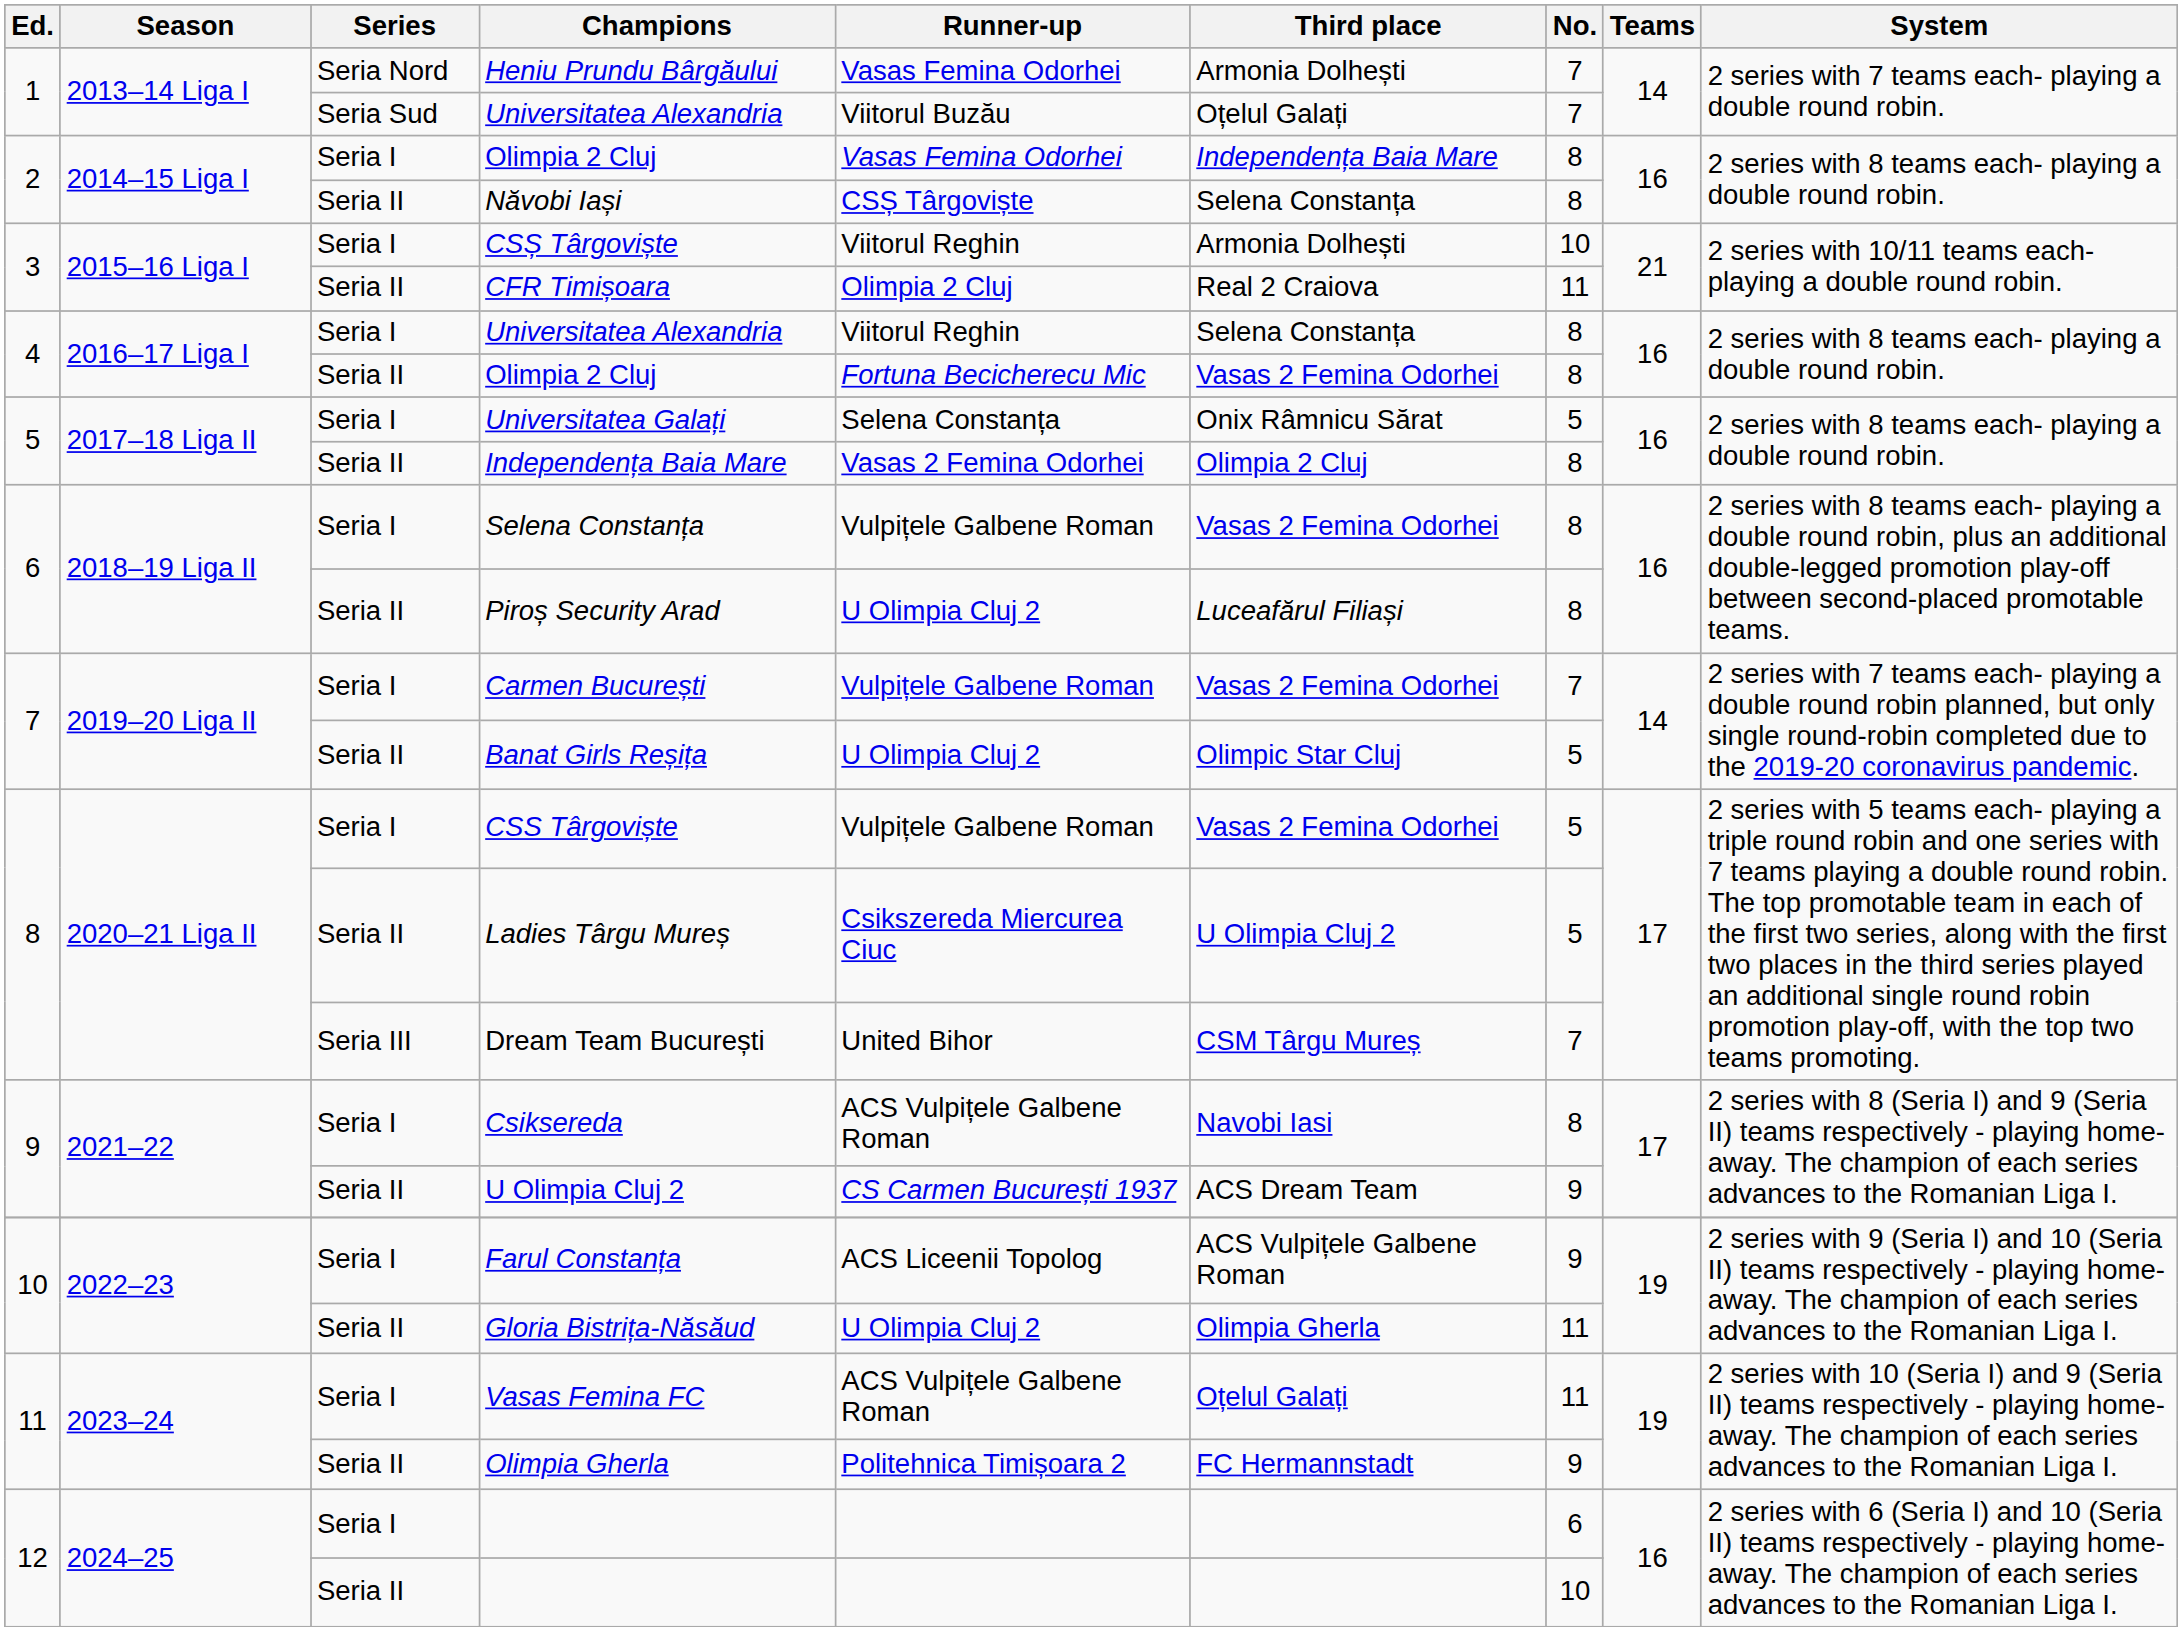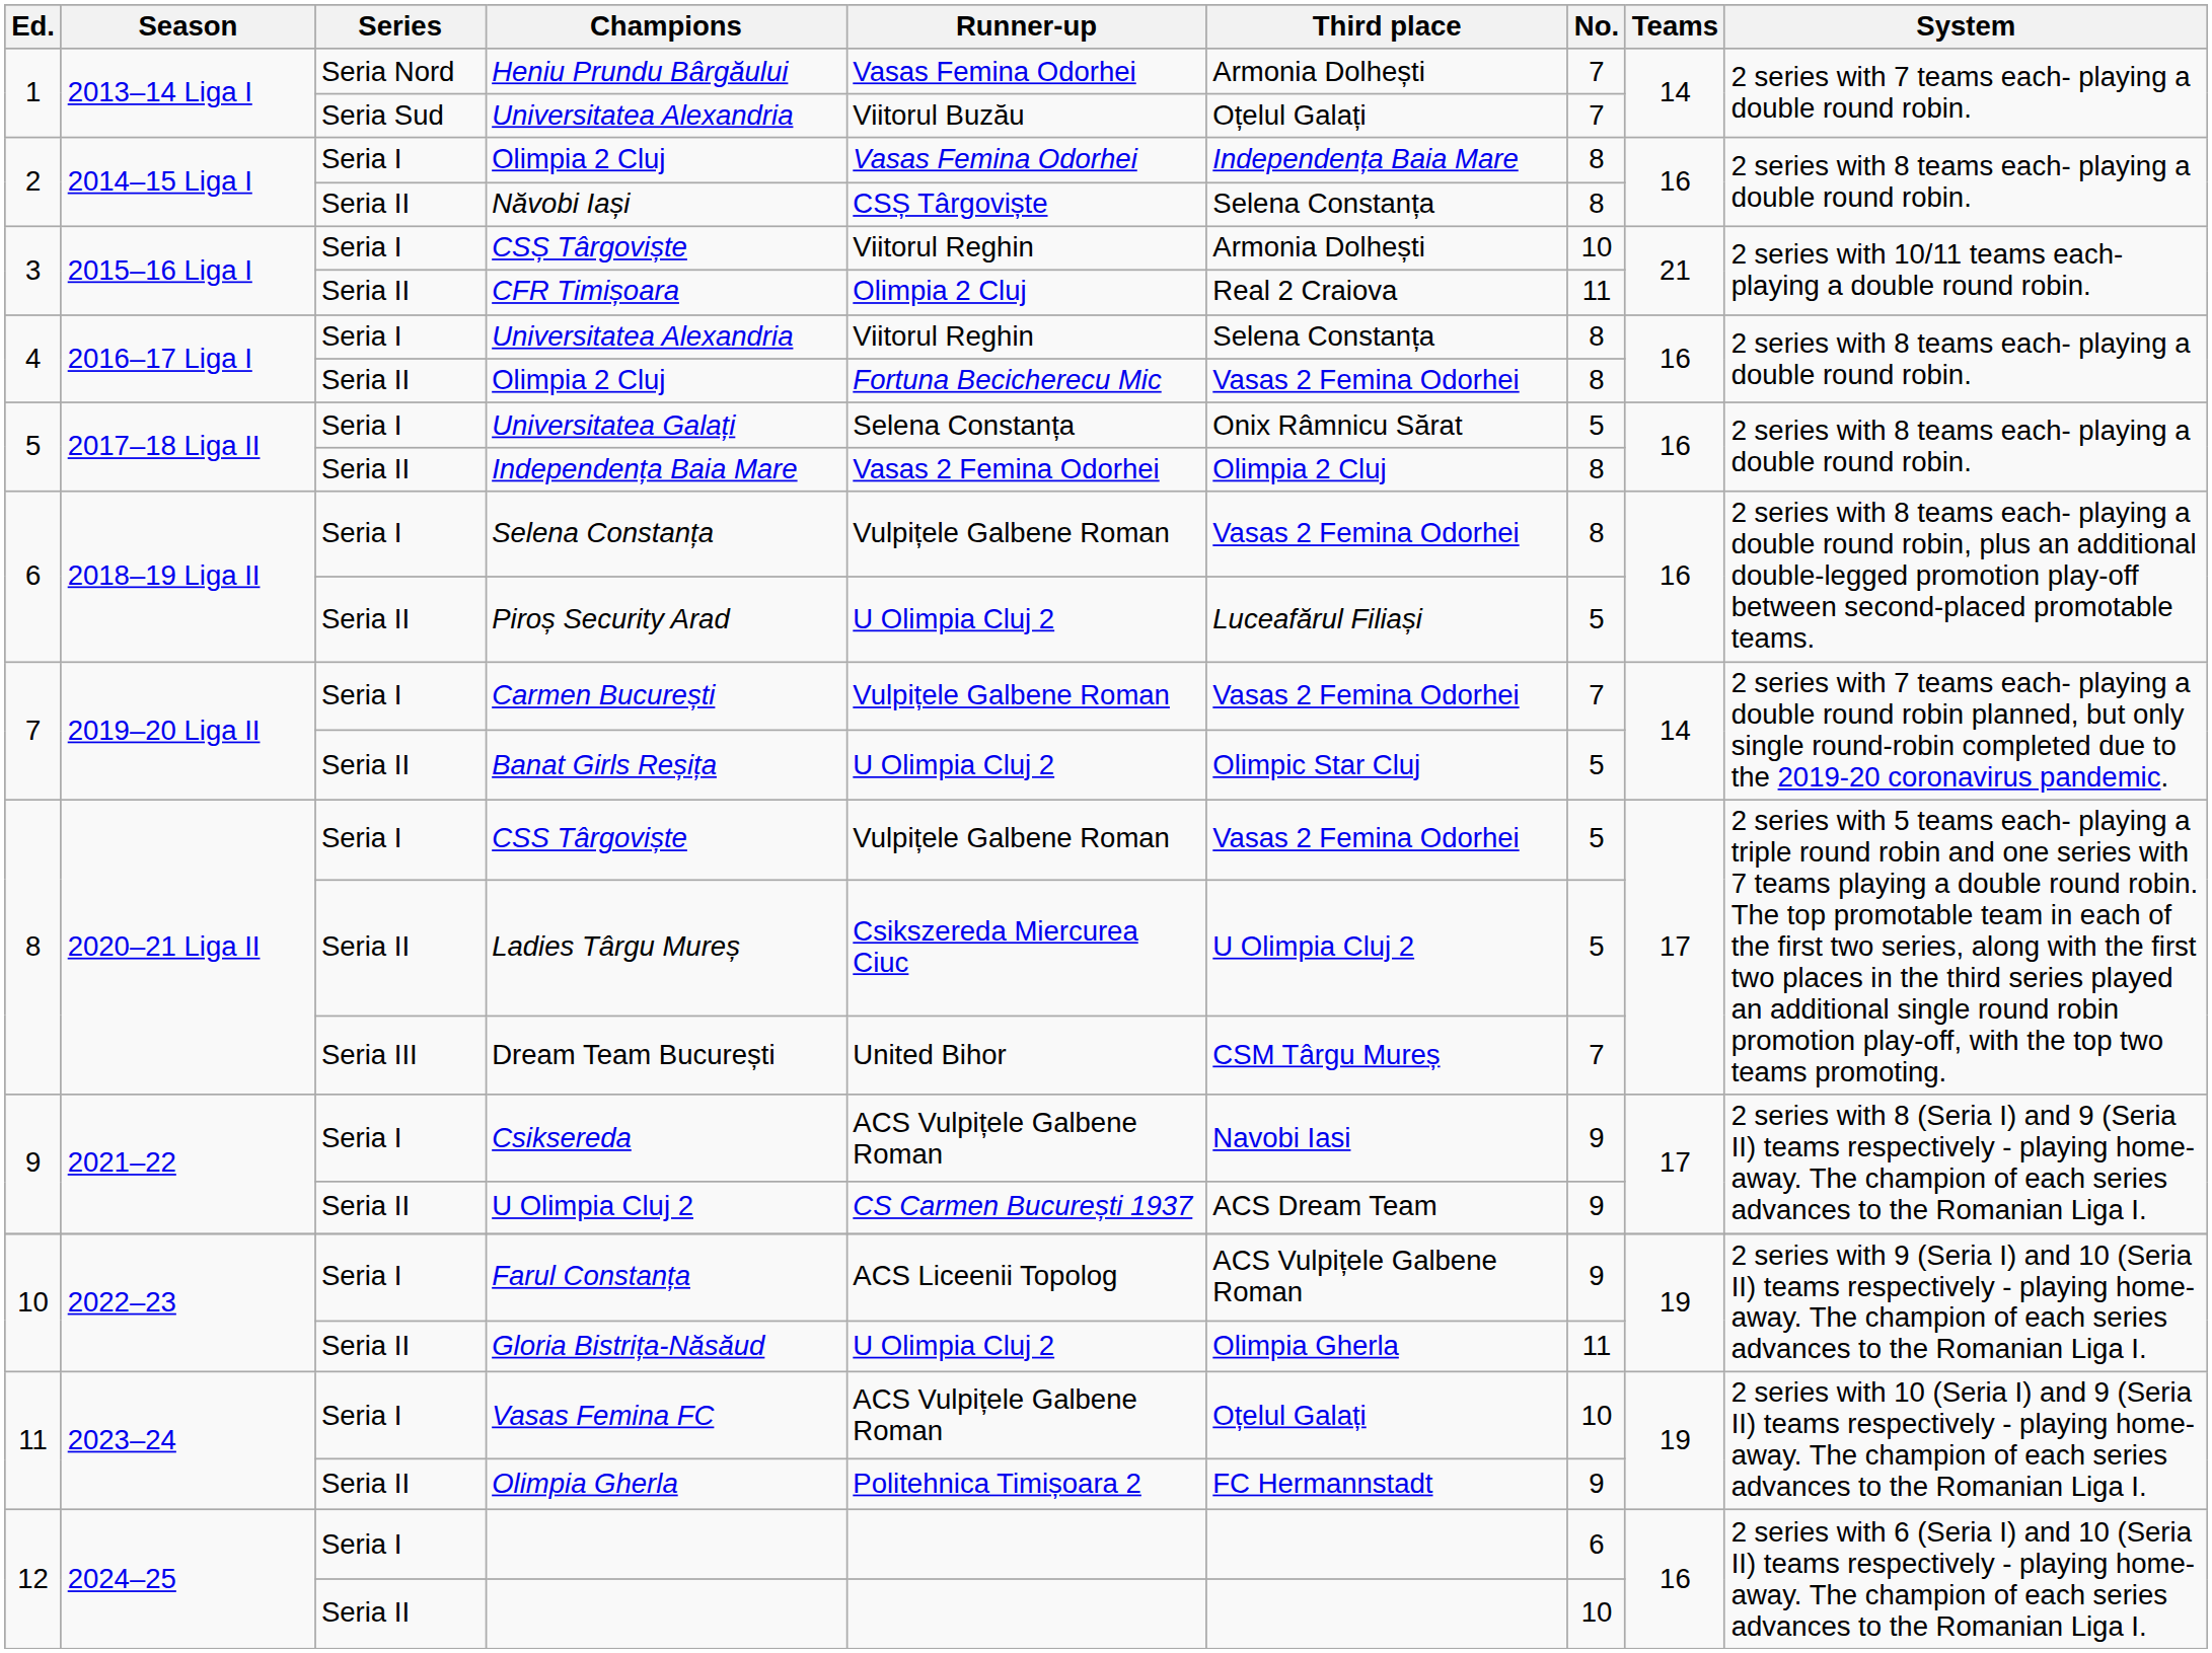Piroș Security Arad | No.: 8 -> 5
Csiksereda | No.: 8 -> 9
Vasas Femina FC | No.: 11 -> 10
